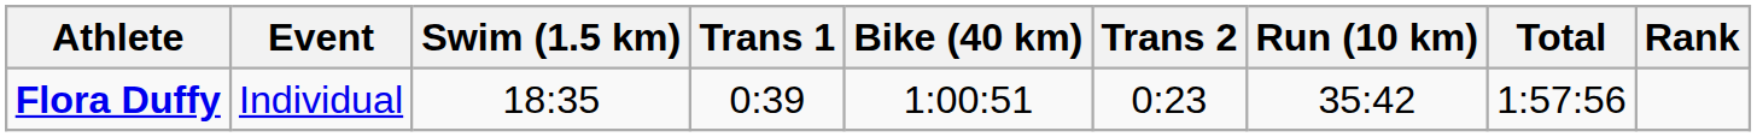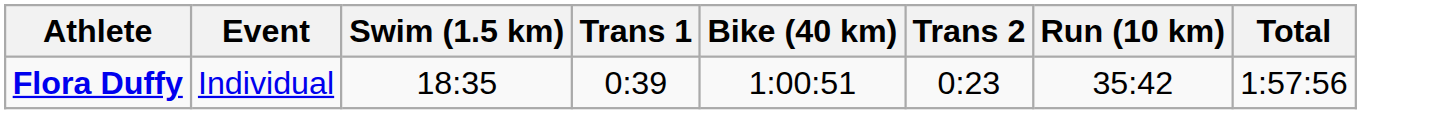- column: Rank
